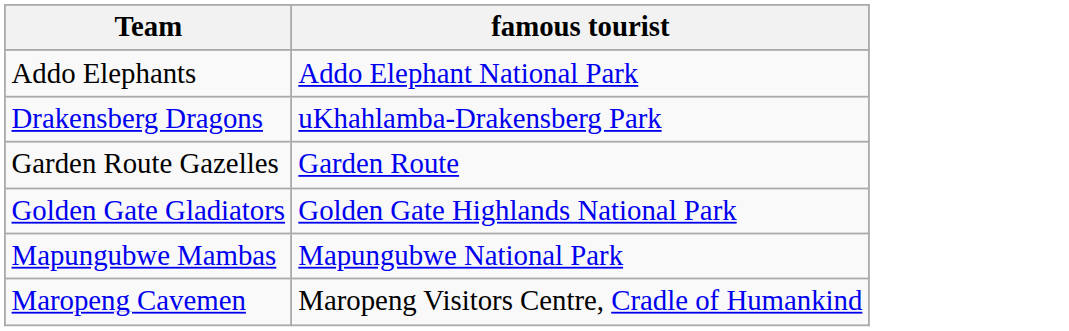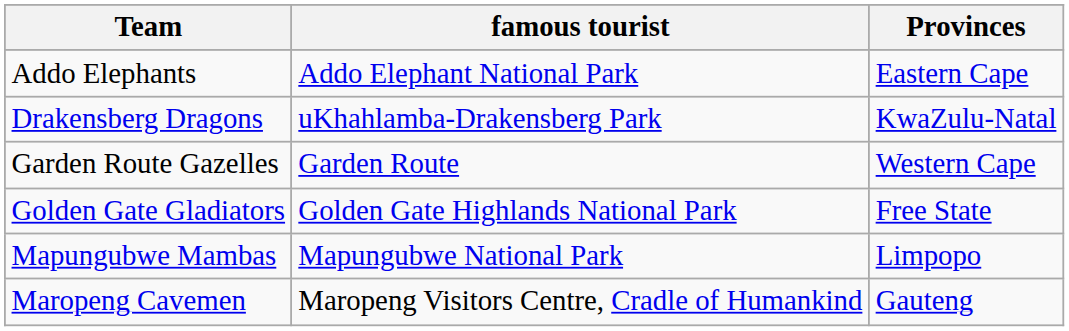+ column: Provinces | Eastern Cape | KwaZulu-Natal | Western Cape | Free State | Limpopo | Gauteng
